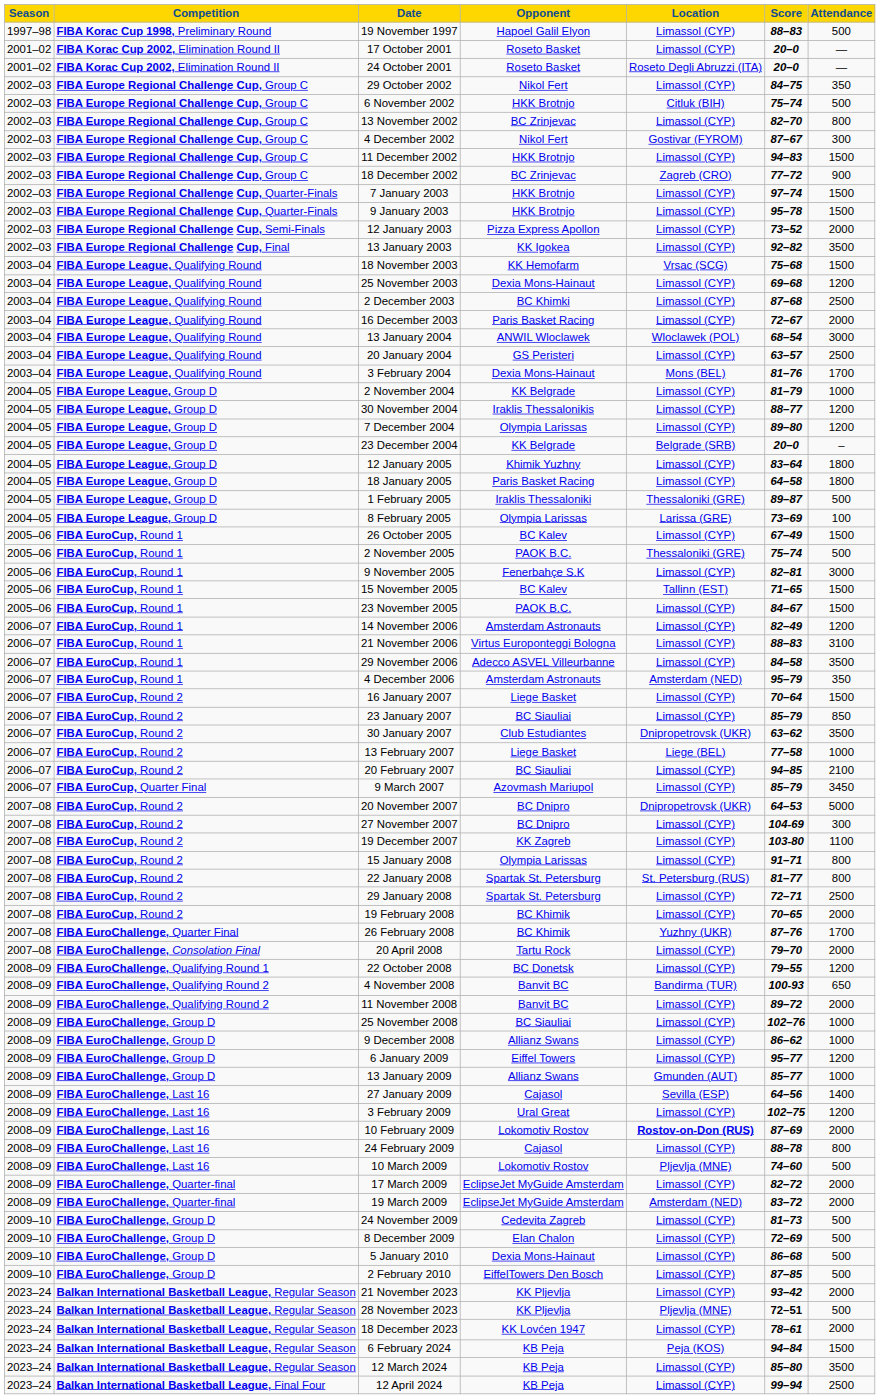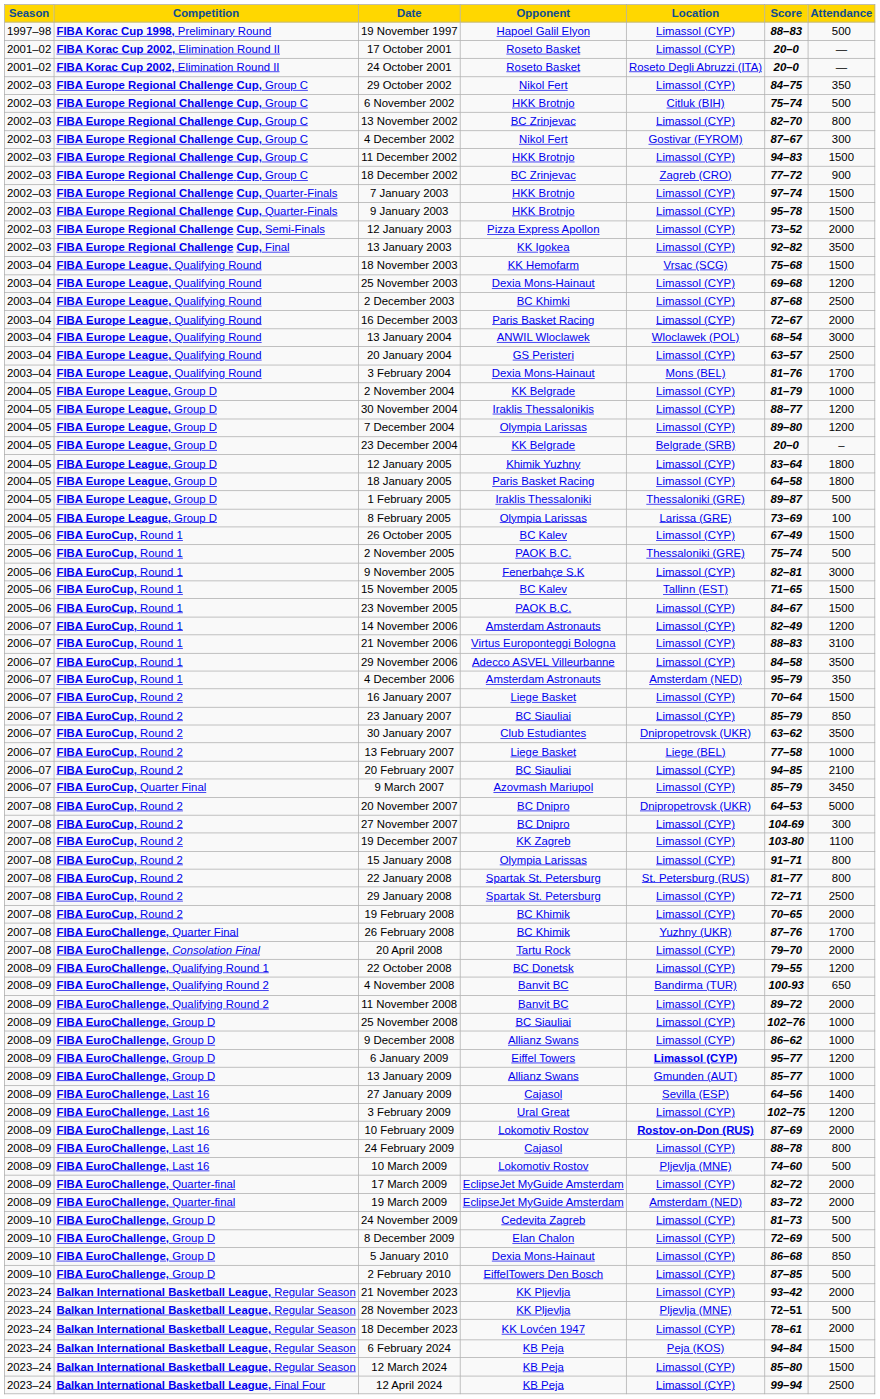6 January 2009 | Location: normal -> bold
5 January 2010 | Attendance: 500 -> 850
12 March 2024 | Attendance: 3500 -> 1500
